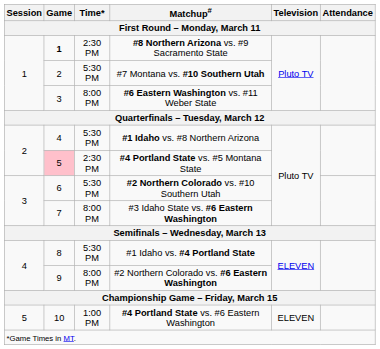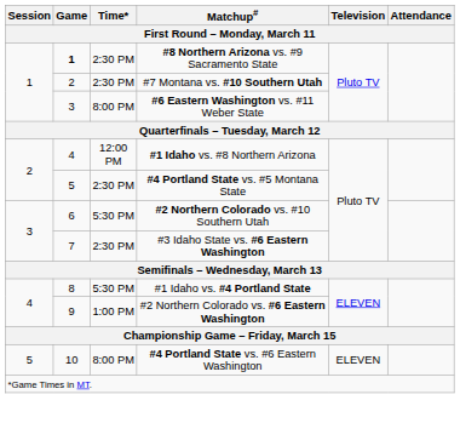#7 Montana vs. #10 Southern Utah | Time*: 5:30 PM -> 2:30 PM
#1 Idaho vs. #8 Northern Arizona | Time*: 5:30 PM -> 12:00 PM
#4 Portland State vs. #5 Montana State | Game: pink background -> no background
#3 Idaho State vs. #6 Eastern Washington | Time*: 8:00 PM -> 2:30 PM
#2 Northern Colorado vs. #6 Eastern Washington | Time*: 8:00 PM -> 1:00 PM
#4 Portland State vs. #6 Eastern Washington | Time*: 1:00 PM -> 8:00 PM
